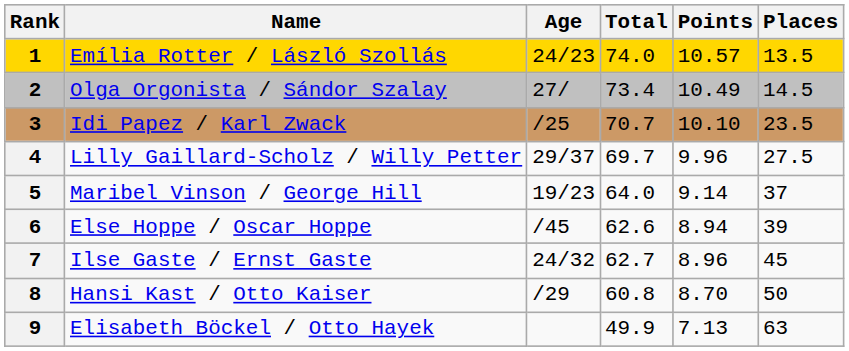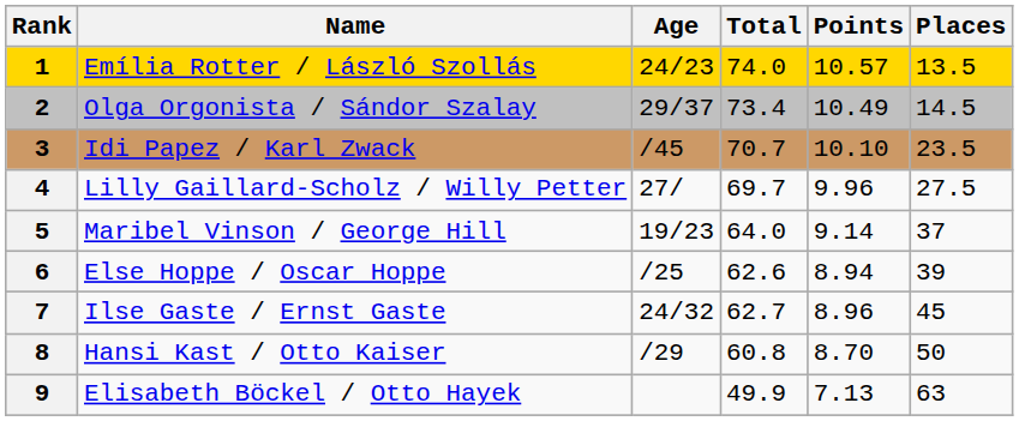Olga Orgonista / Sándor Szalay | Age: 27/ -> 29/37
Idi Papez / Karl Zwack | Age: /25 -> /45
Lilly Gaillard-Scholz / Willy Petter | Age: 29/37 -> 27/
Else Hoppe / Oscar Hoppe | Age: /45 -> /25
